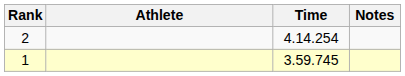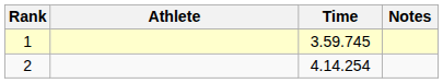rows swapped: 1 <-> 2
